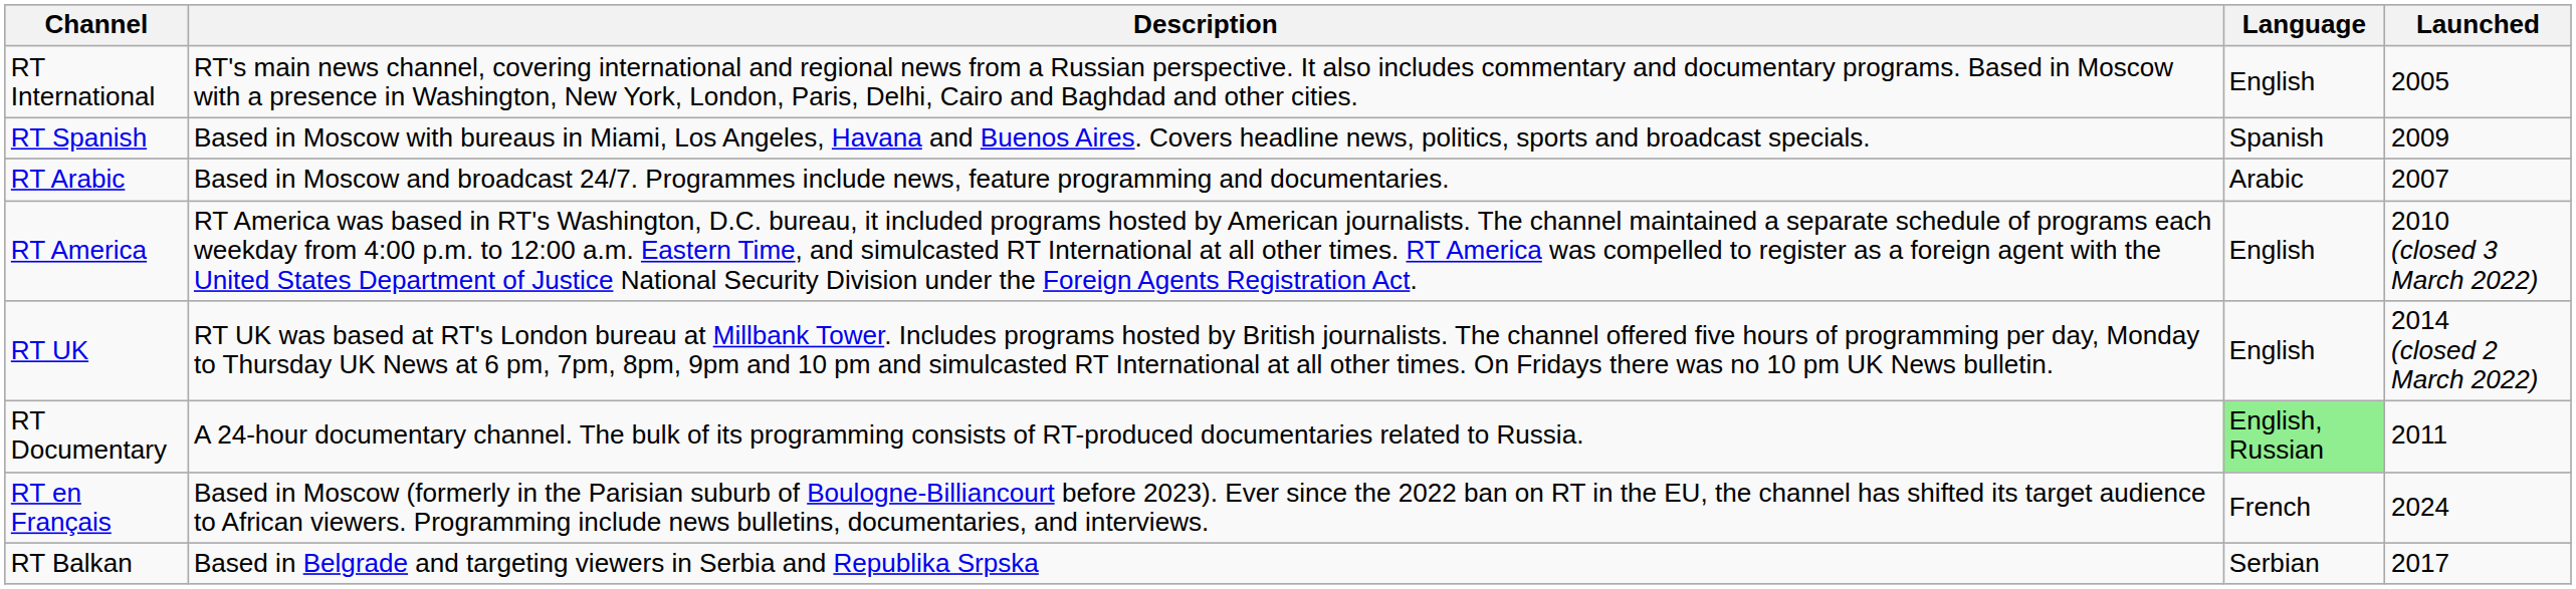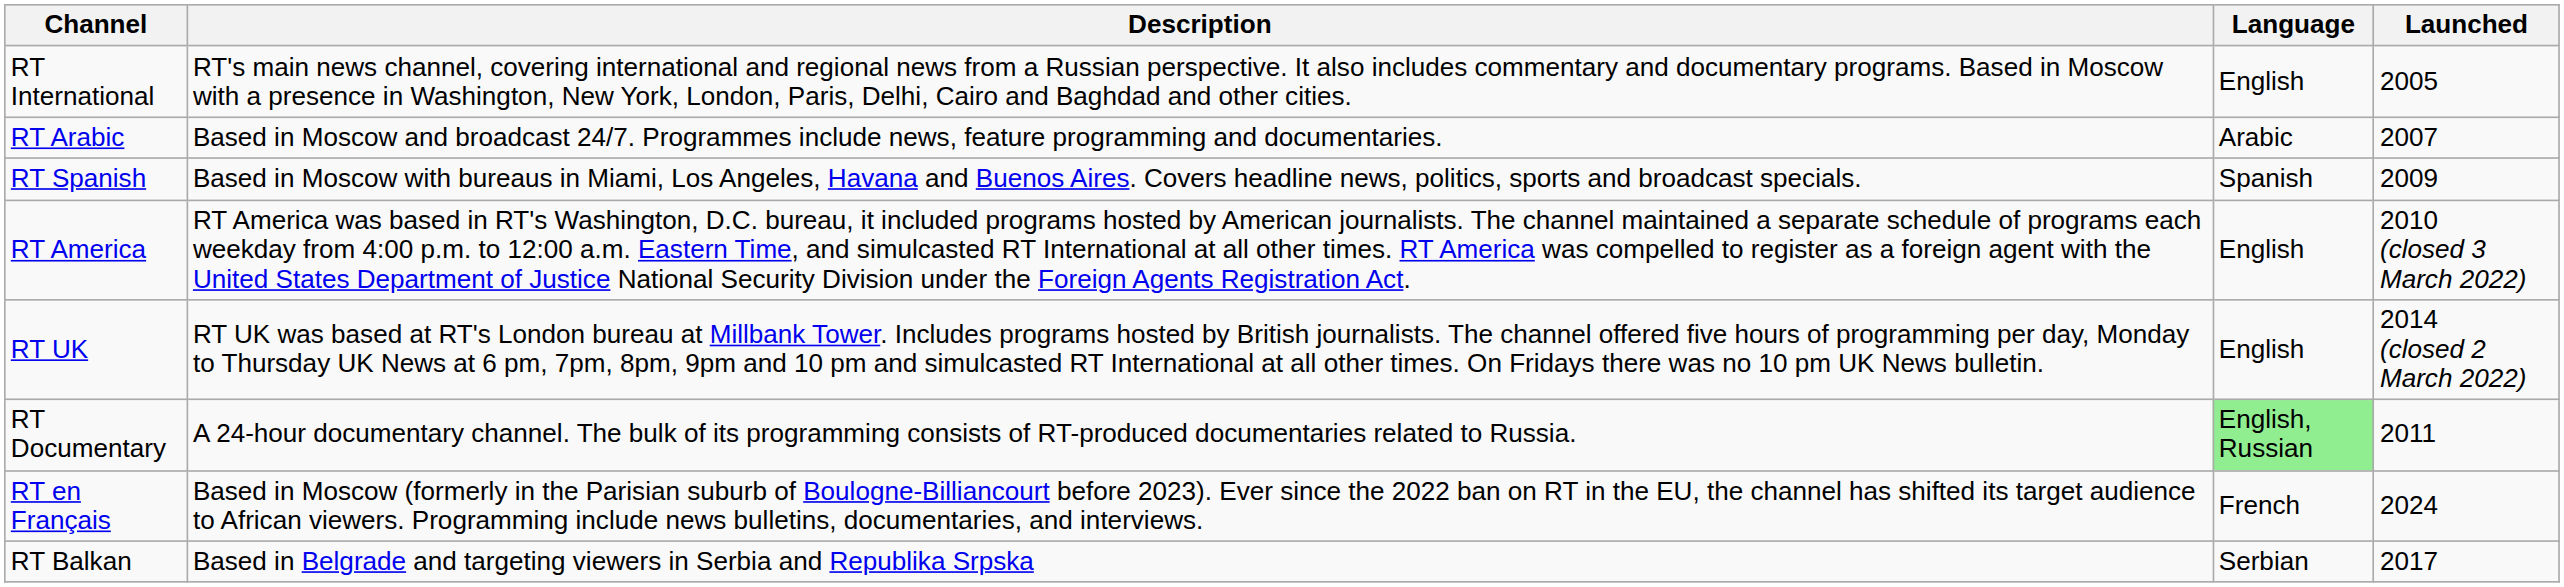rows swapped: RT Arabic <-> RT Spanish
